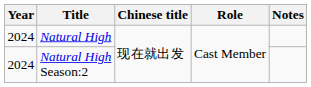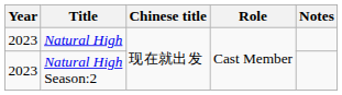Natural High | Year: 2024 -> 2023
Natural High Season:2 | Year: 2024 -> 2023
